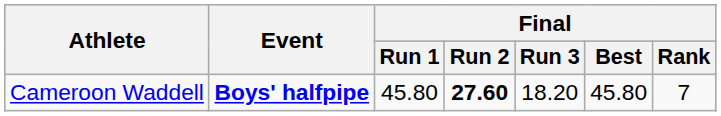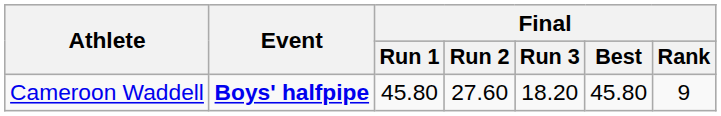Cameroon Waddell | Final / Run 2: bold -> normal
Cameroon Waddell | Final / Rank: 7 -> 9
